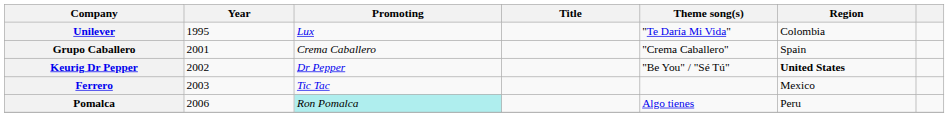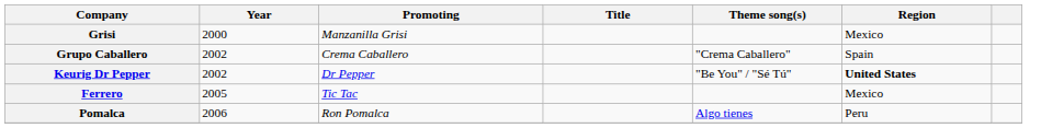- row: Unilever | 1995 | Lux | "Te Daría Mi Vida" | Colombia
+ row: Grisi | 2000 | Manzanilla Grisi | Mexico
Grupo Caballero | Year: 2001 -> 2002
Ferrero | Year: 2003 -> 2005
Pomalca | Promoting: paleturquoise background -> no background
